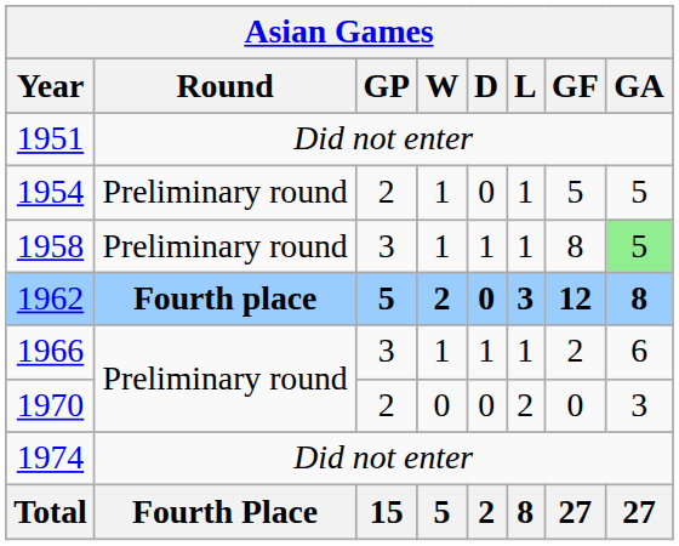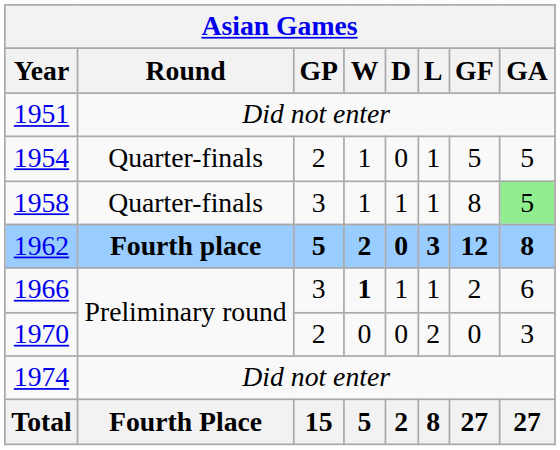1954 | Round: Preliminary round -> Quarter-finals
1958 | Round: Preliminary round -> Quarter-finals
1966 | W: normal -> bold
